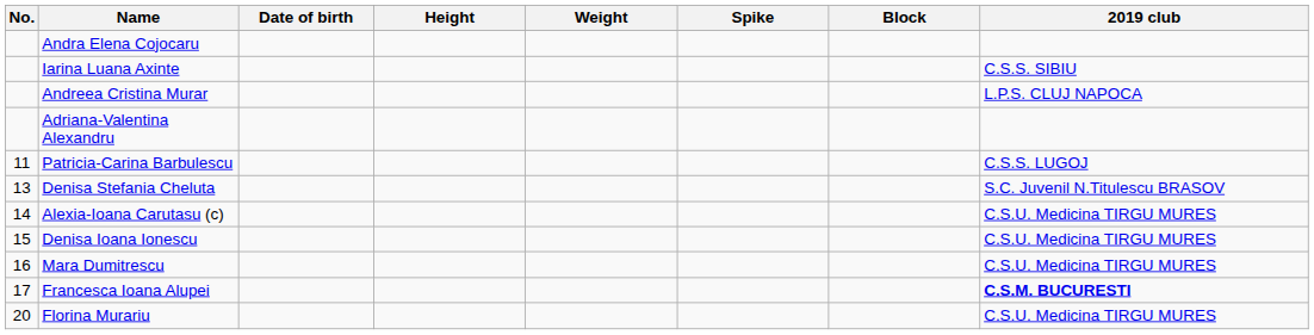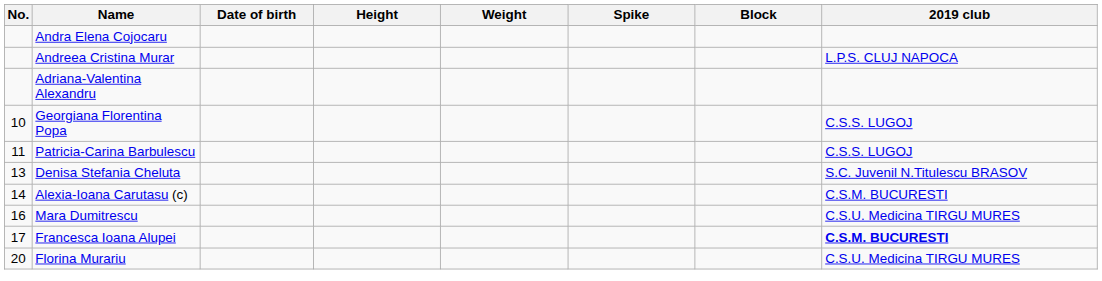- row: Iarina Luana Axinte | C.S.S. SIBIU
+ row: 10 | Georgiana Florentina Popa | C.S.S. LUGOJ
Alexia-Ioana Carutasu (c) | 2019 club: C.S.U. Medicina TIRGU MURES -> C.S.M. BUCURESTI
- row: 15 | Denisa Ioana Ionescu | C.S.U. Medicina TIRGU MURES
